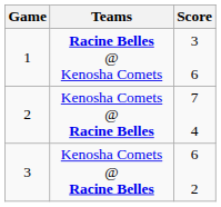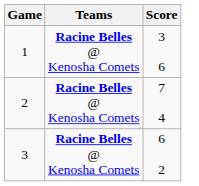2 | Teams: Kenosha Comets @ Racine Belles -> Racine Belles @ Kenosha Comets
3 | Teams: Kenosha Comets @ Racine Belles -> Racine Belles @ Kenosha Comets
